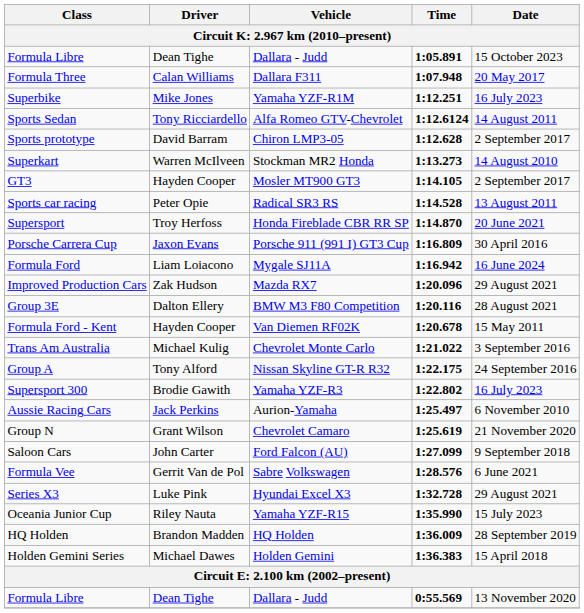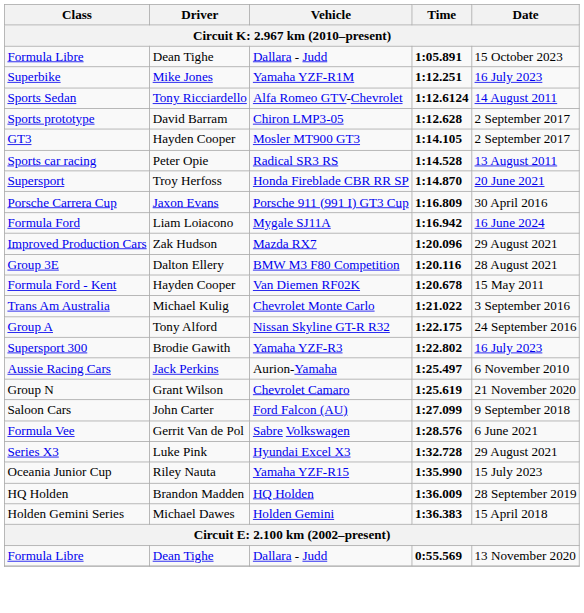- row: Formula Three | Calan Williams | Dallara F311 | 1:07.948 | 20 May 2017
- row: Superkart | Warren McIlveen | Stockman MR2 Honda | 1:13.273 | 14 August 2010
